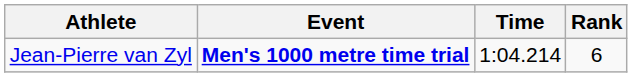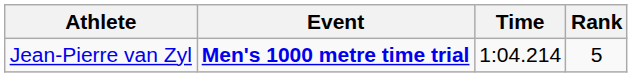Jean-Pierre van Zyl | Rank: 6 -> 5
